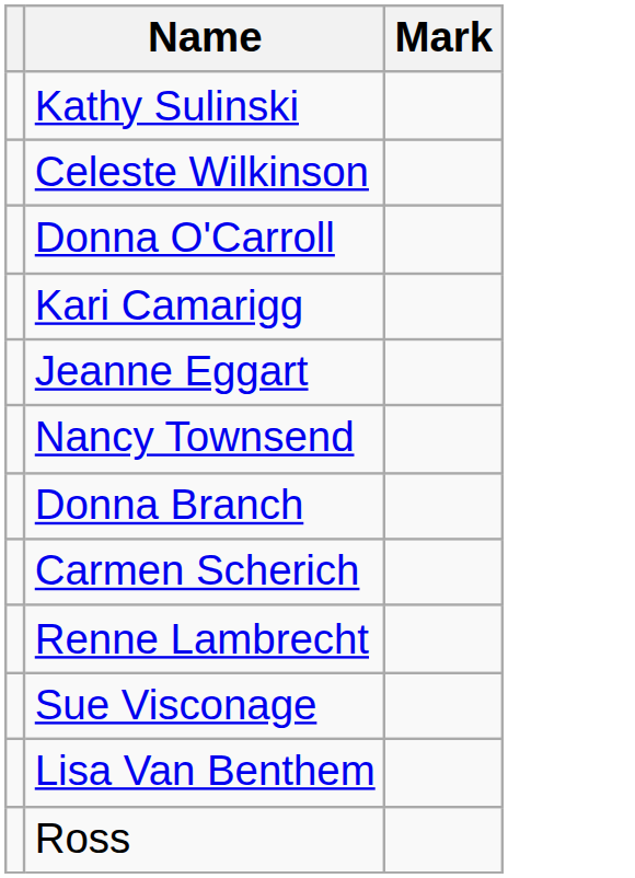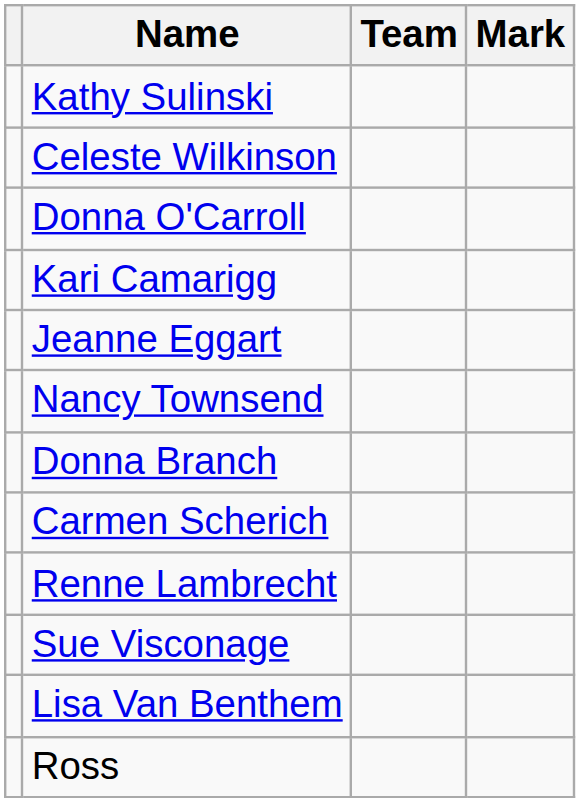+ column: Team
